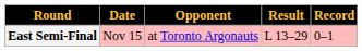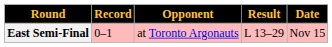columns swapped: Date <-> Record
